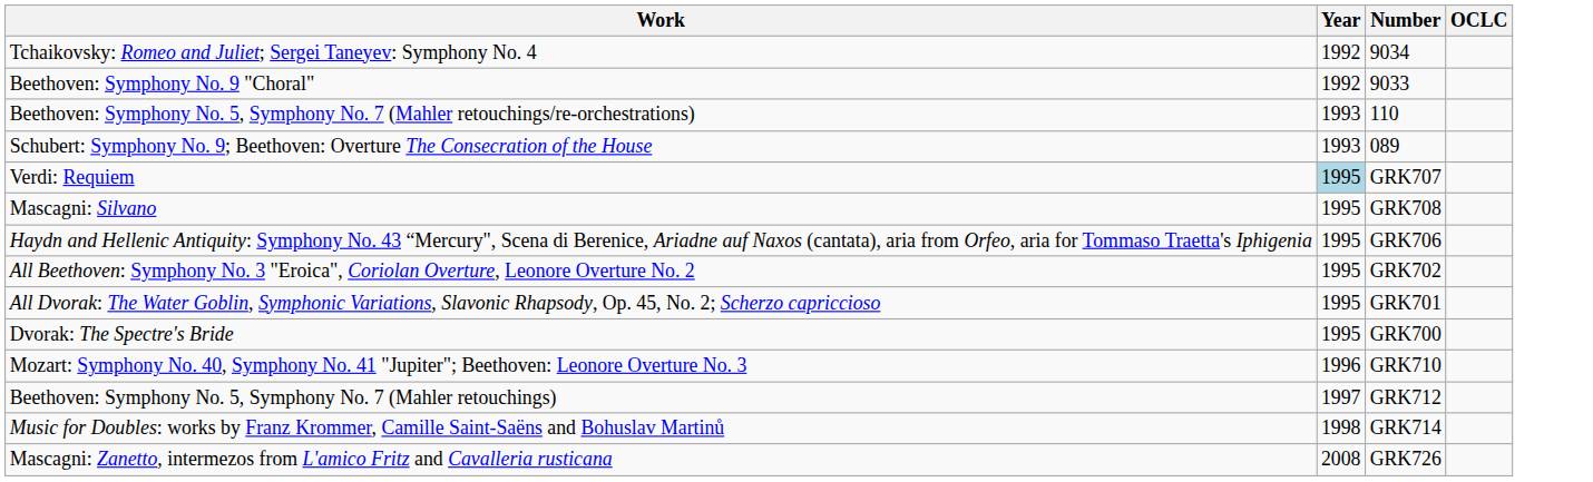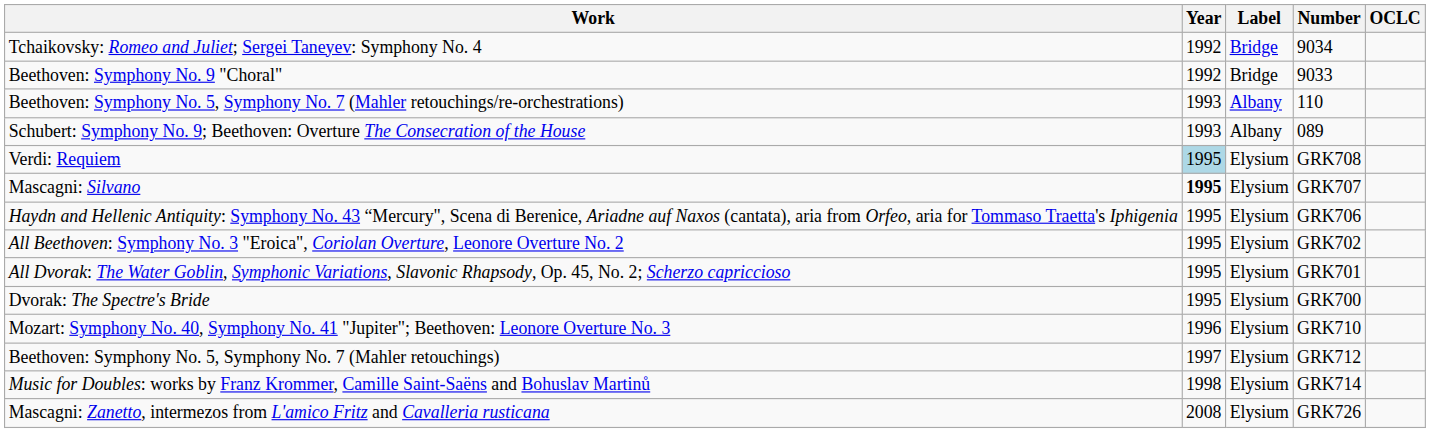+ column: Label | Bridge | Bridge | Albany | Albany | Elysium | Elysium | Elysium | Elysium | Elysium | Elysium | Elysium | Elysium | Elysium | Elysium
Verdi: Requiem | Number: GRK707 -> GRK708
Mascagni: Silvano | Year: normal -> bold
Mascagni: Silvano | Number: GRK708 -> GRK707
